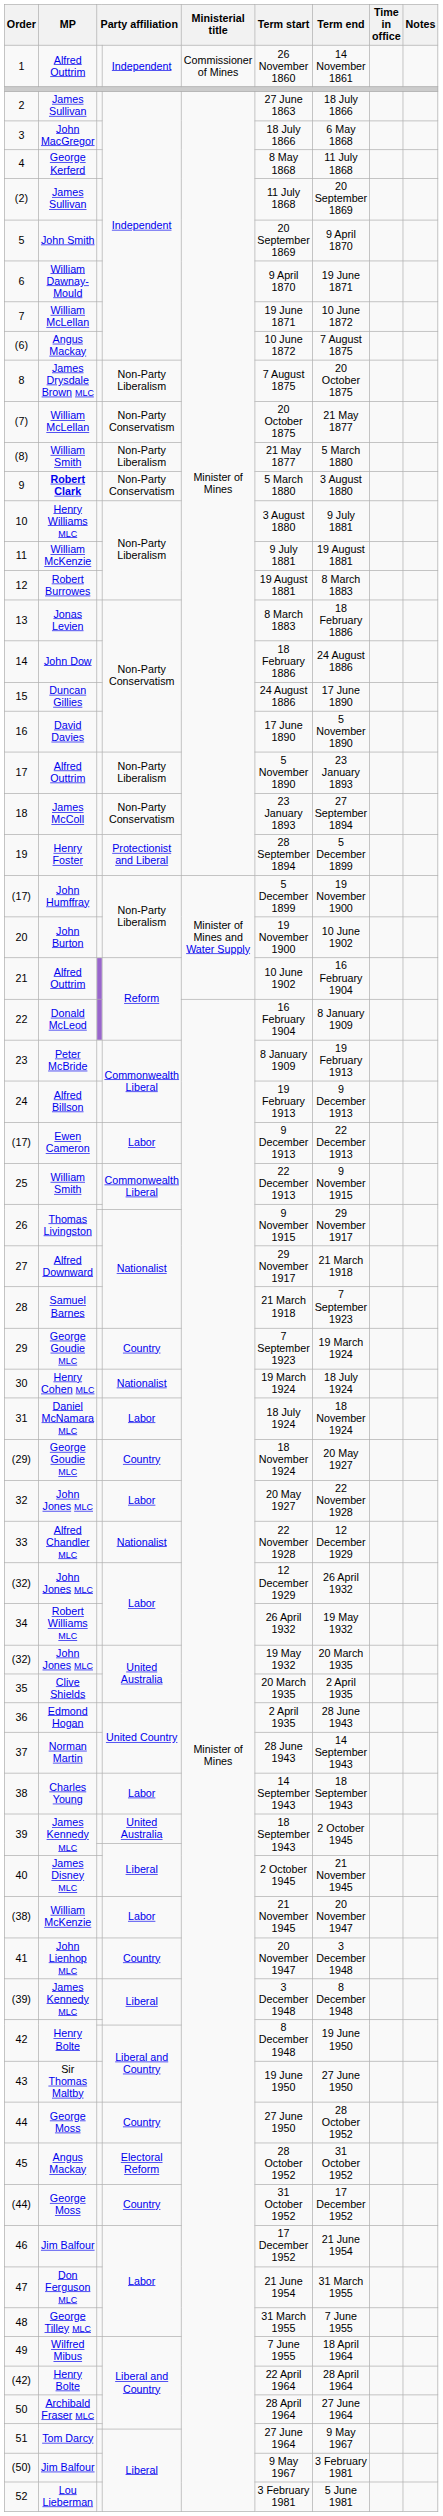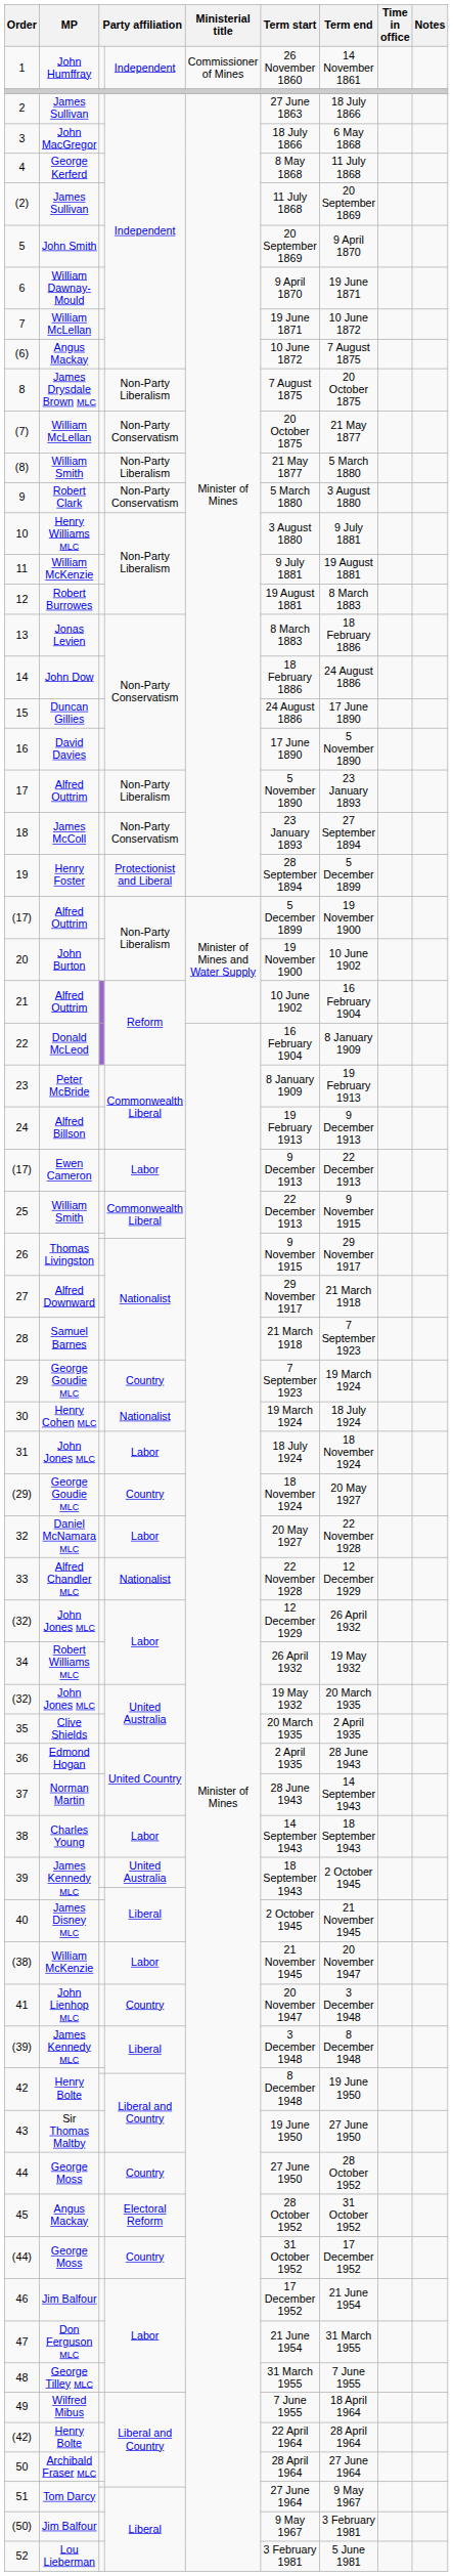1 | MP: Alfred Outtrim -> John Humffray
9 | MP: bold -> normal
(17) / Non-Party Liberalism | MP: John Humffray -> Alfred Outtrim
31 | MP: Daniel McNamara MLC -> John Jones MLC
32 | MP: John Jones MLC -> Daniel McNamara MLC
